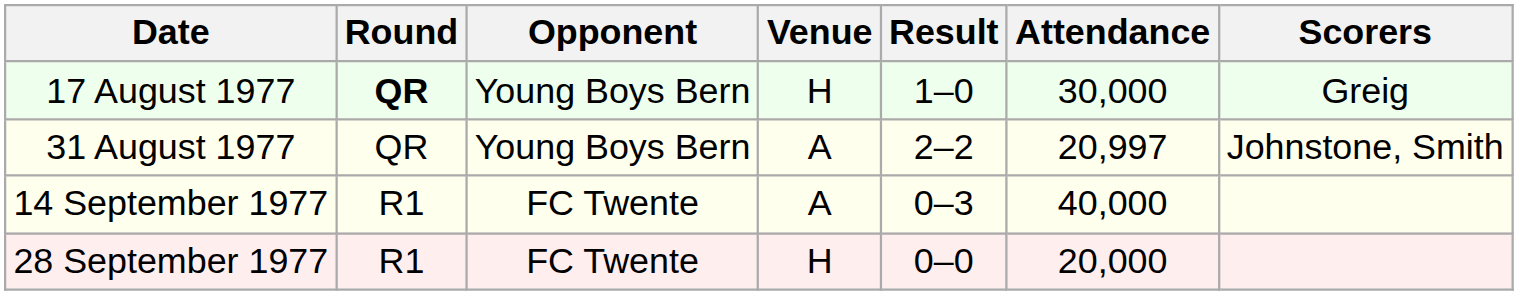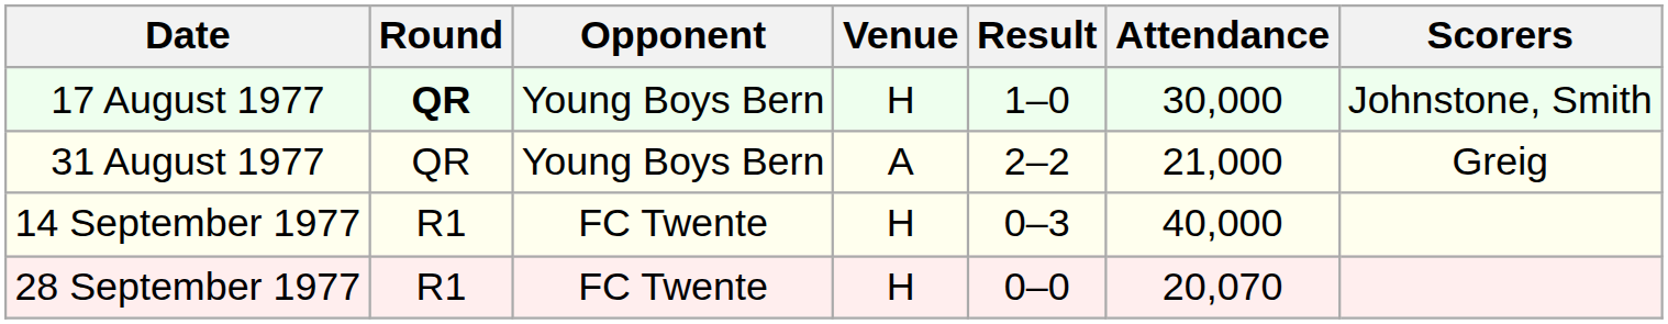17 August 1977 | Scorers: Greig -> Johnstone, Smith
31 August 1977 | Attendance: 20,997 -> 21,000
31 August 1977 | Scorers: Johnstone, Smith -> Greig
14 September 1977 | Venue: A -> H
28 September 1977 | Attendance: 20,000 -> 20,070
